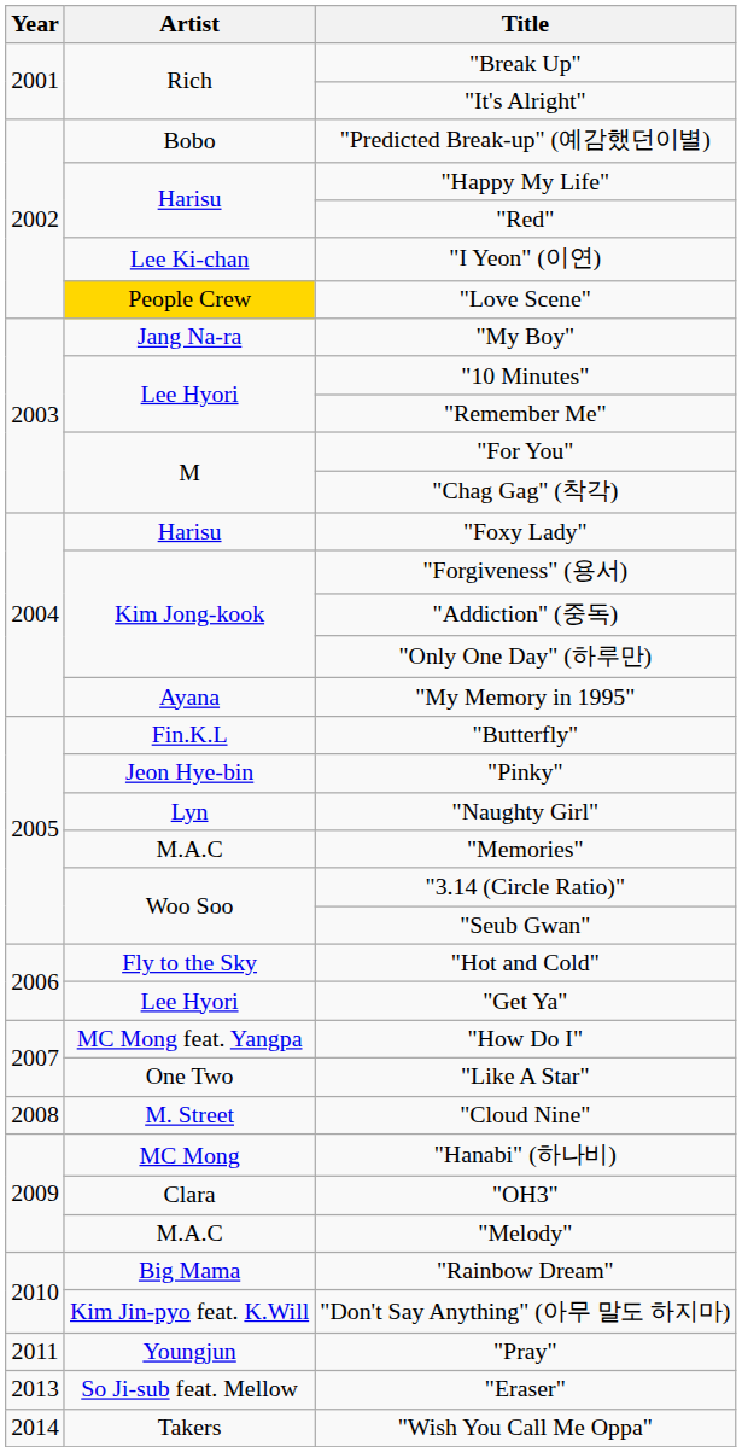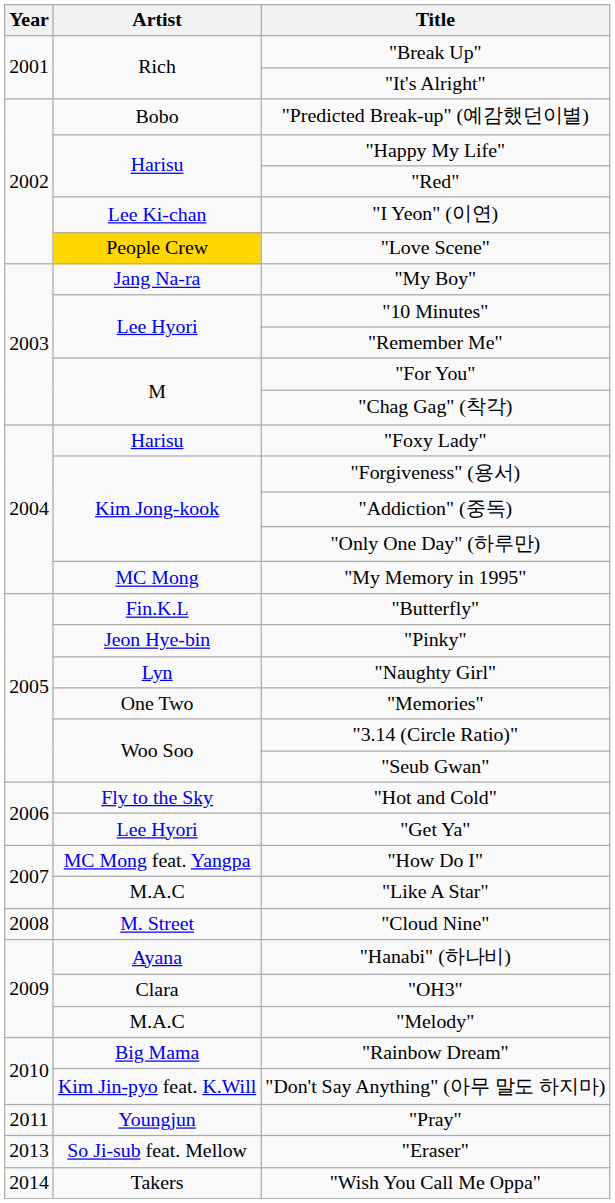"My Memory in 1995" | Artist: Ayana -> MC Mong
"Memories" | Artist: M.A.C -> One Two
"Like A Star" | Artist: One Two -> M.A.C
"Hanabi" (하나비) | Artist: MC Mong -> Ayana
